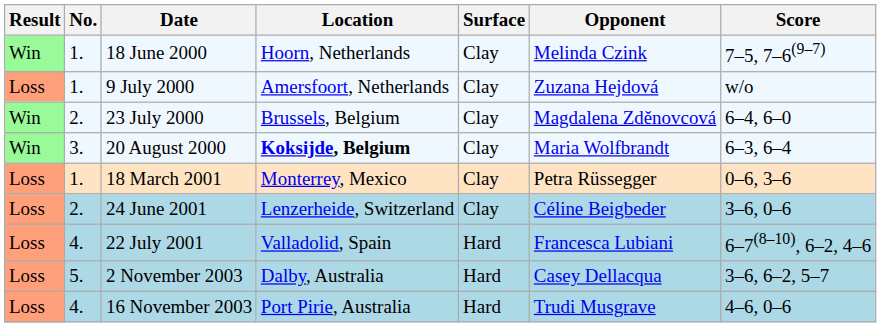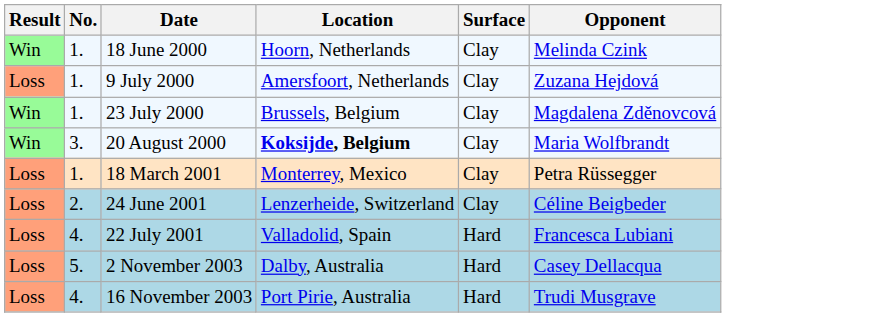- column: Score | 7–5, 7–6(9–7) | w/o | 6–4, 6–0 | 6–3, 6–4 | 0–6, 3–6 | 3–6, 0–6 | 6–7(8–10), 6–2, 4–6 | 3–6, 6–2, 5–7 | 4–6, 0–6
23 July 2000 | No.: 2. -> 1.
